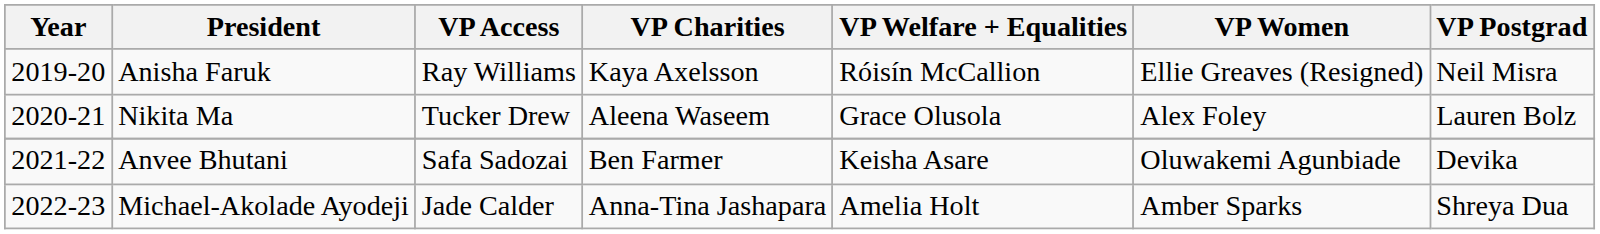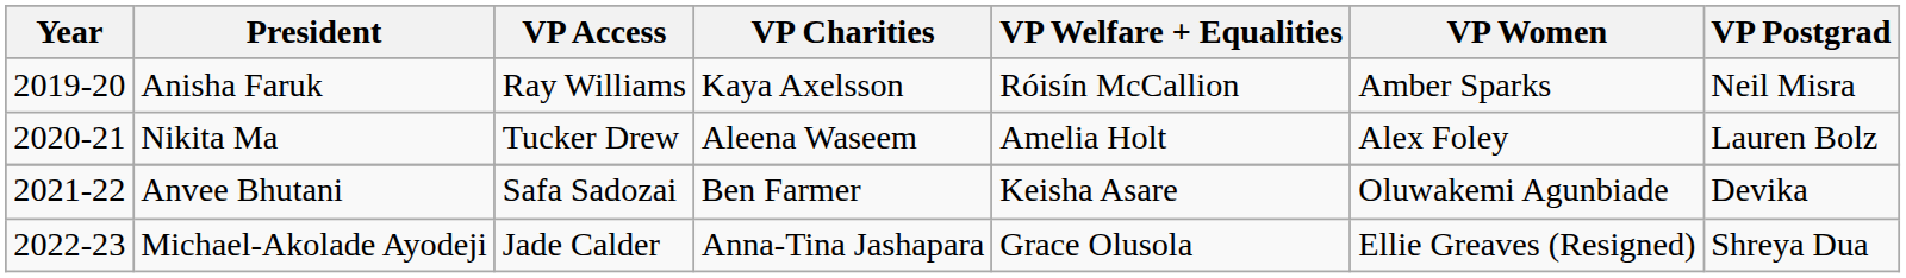Anisha Faruk | VP Women: Ellie Greaves (Resigned) -> Amber Sparks
Nikita Ma | VP Welfare + Equalities: Grace Olusola -> Amelia Holt
Michael-Akolade Ayodeji | VP Welfare + Equalities: Amelia Holt -> Grace Olusola
Michael-Akolade Ayodeji | VP Women: Amber Sparks -> Ellie Greaves (Resigned)
